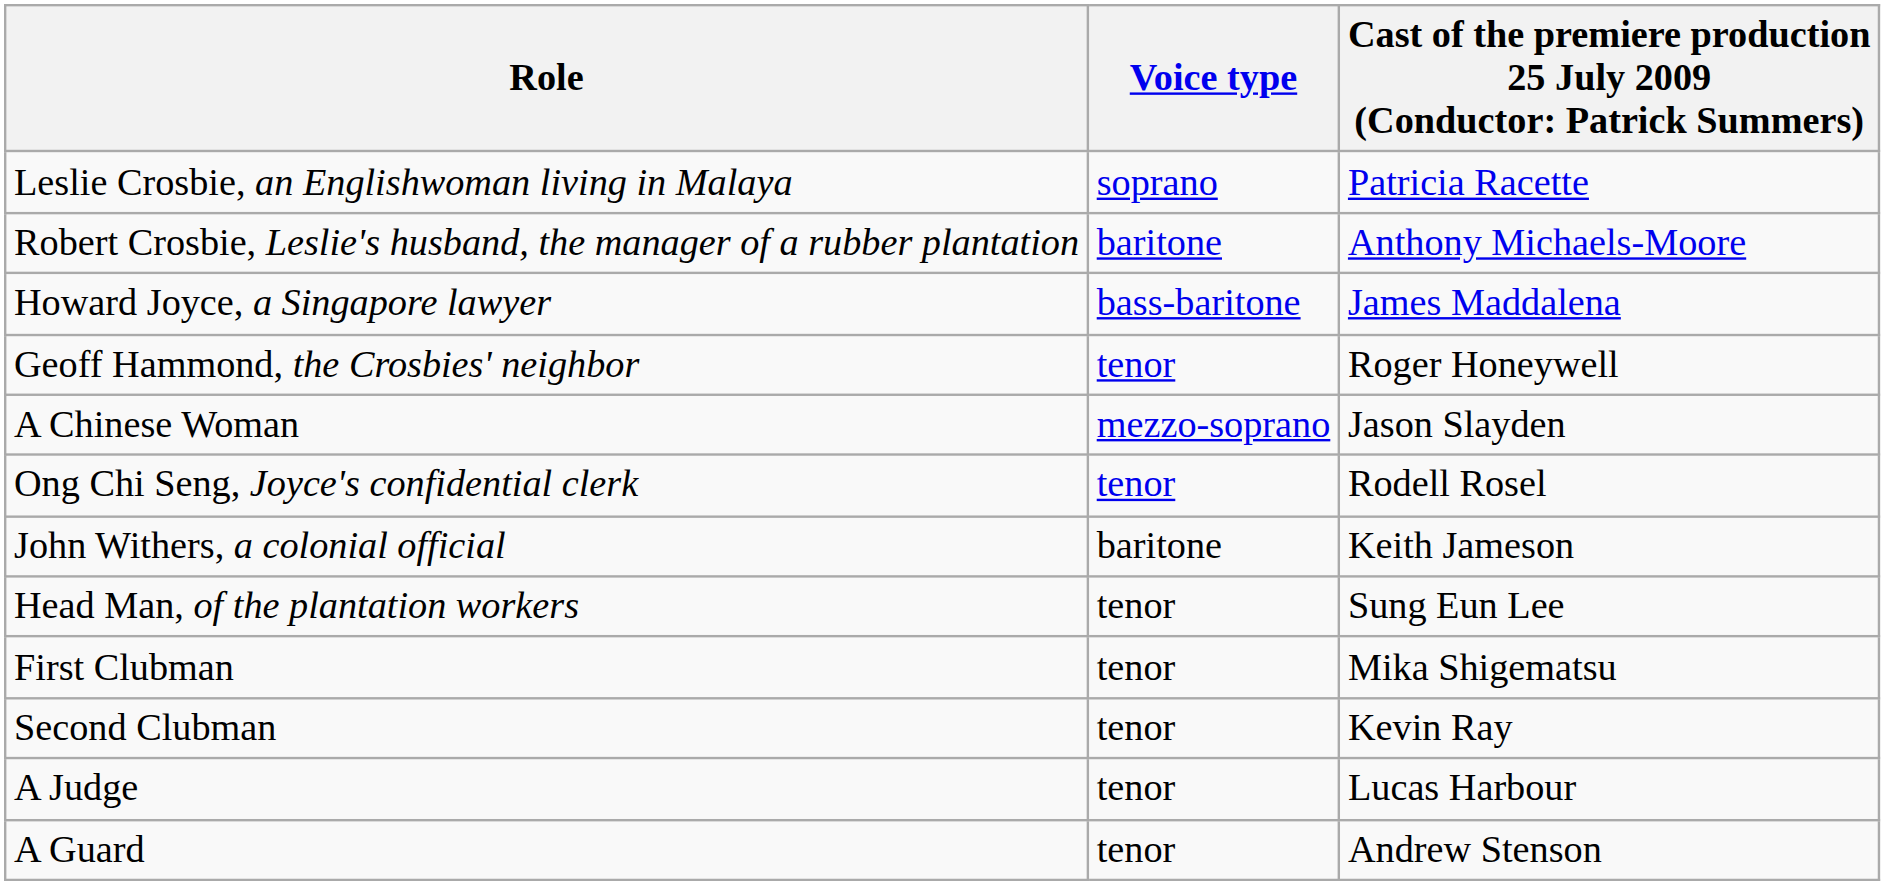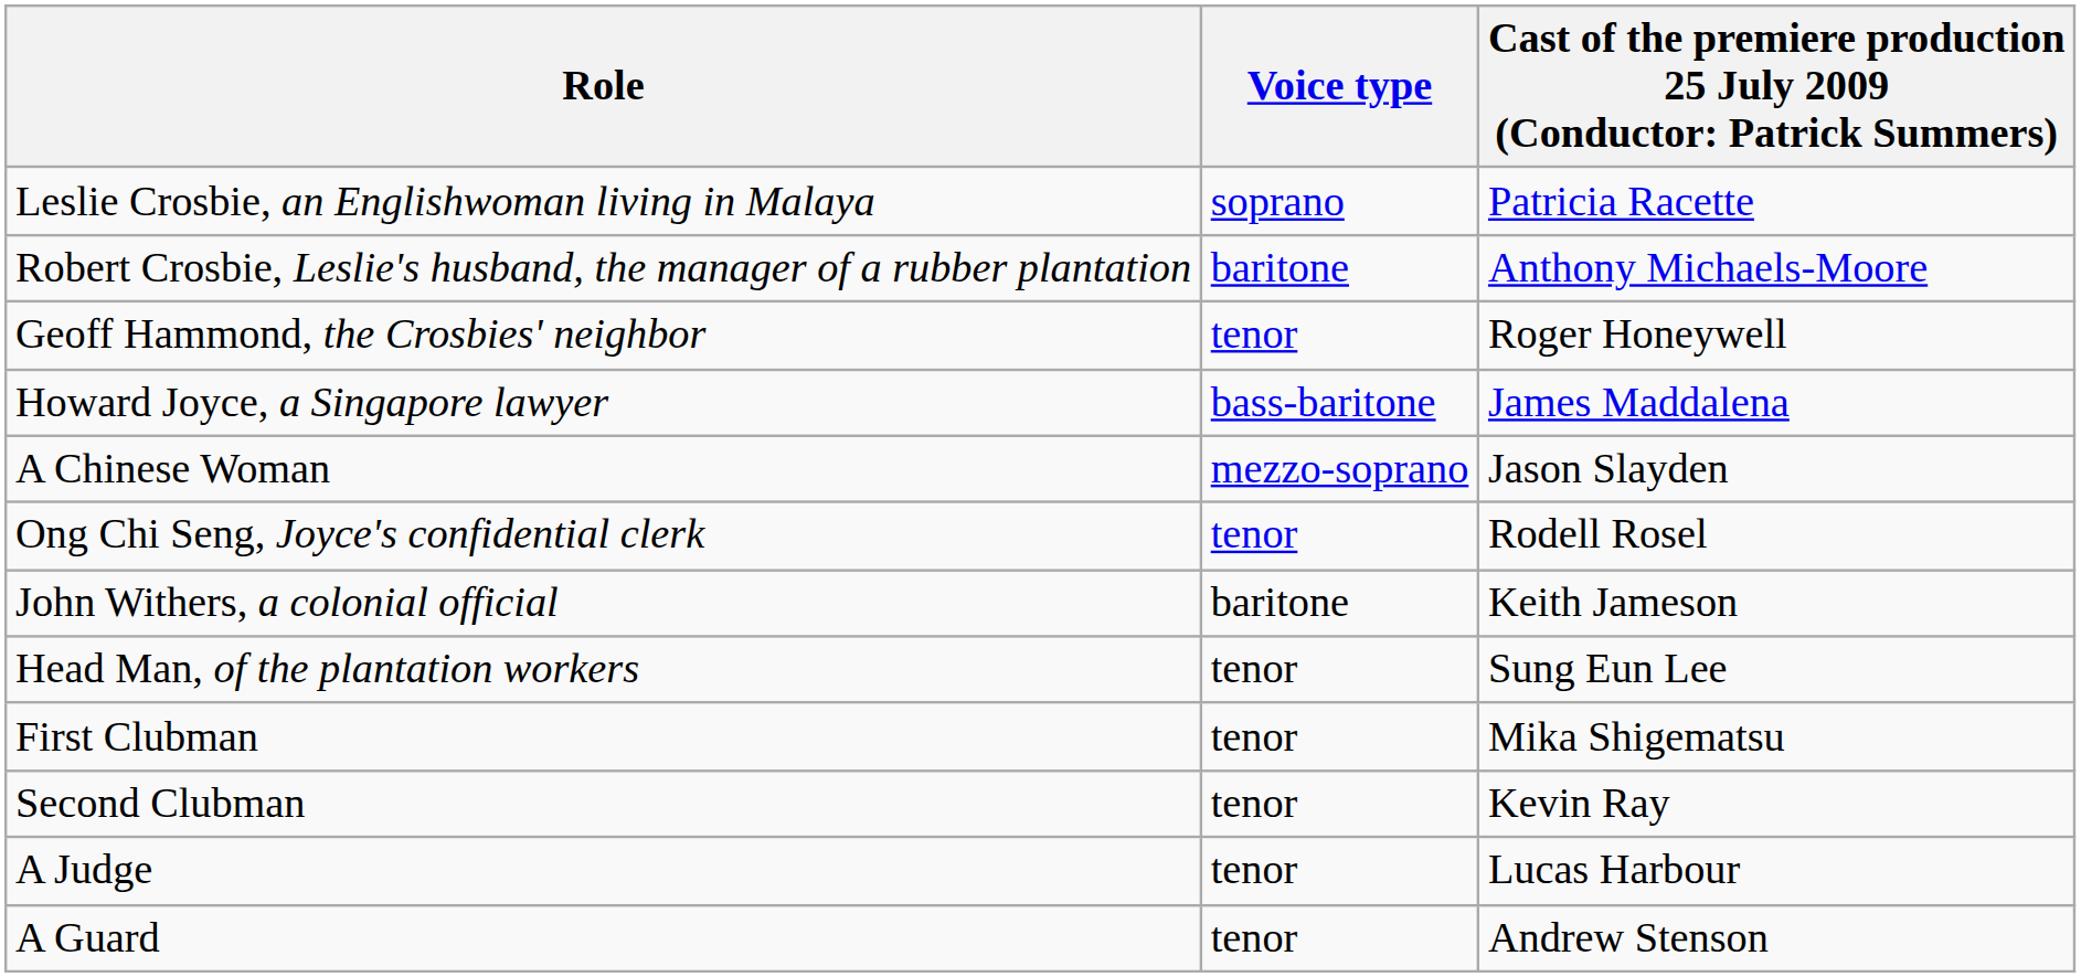rows swapped: Howard Joyce, a Singapore lawyer <-> Geoff Hammond, the Crosbies' neighbor
